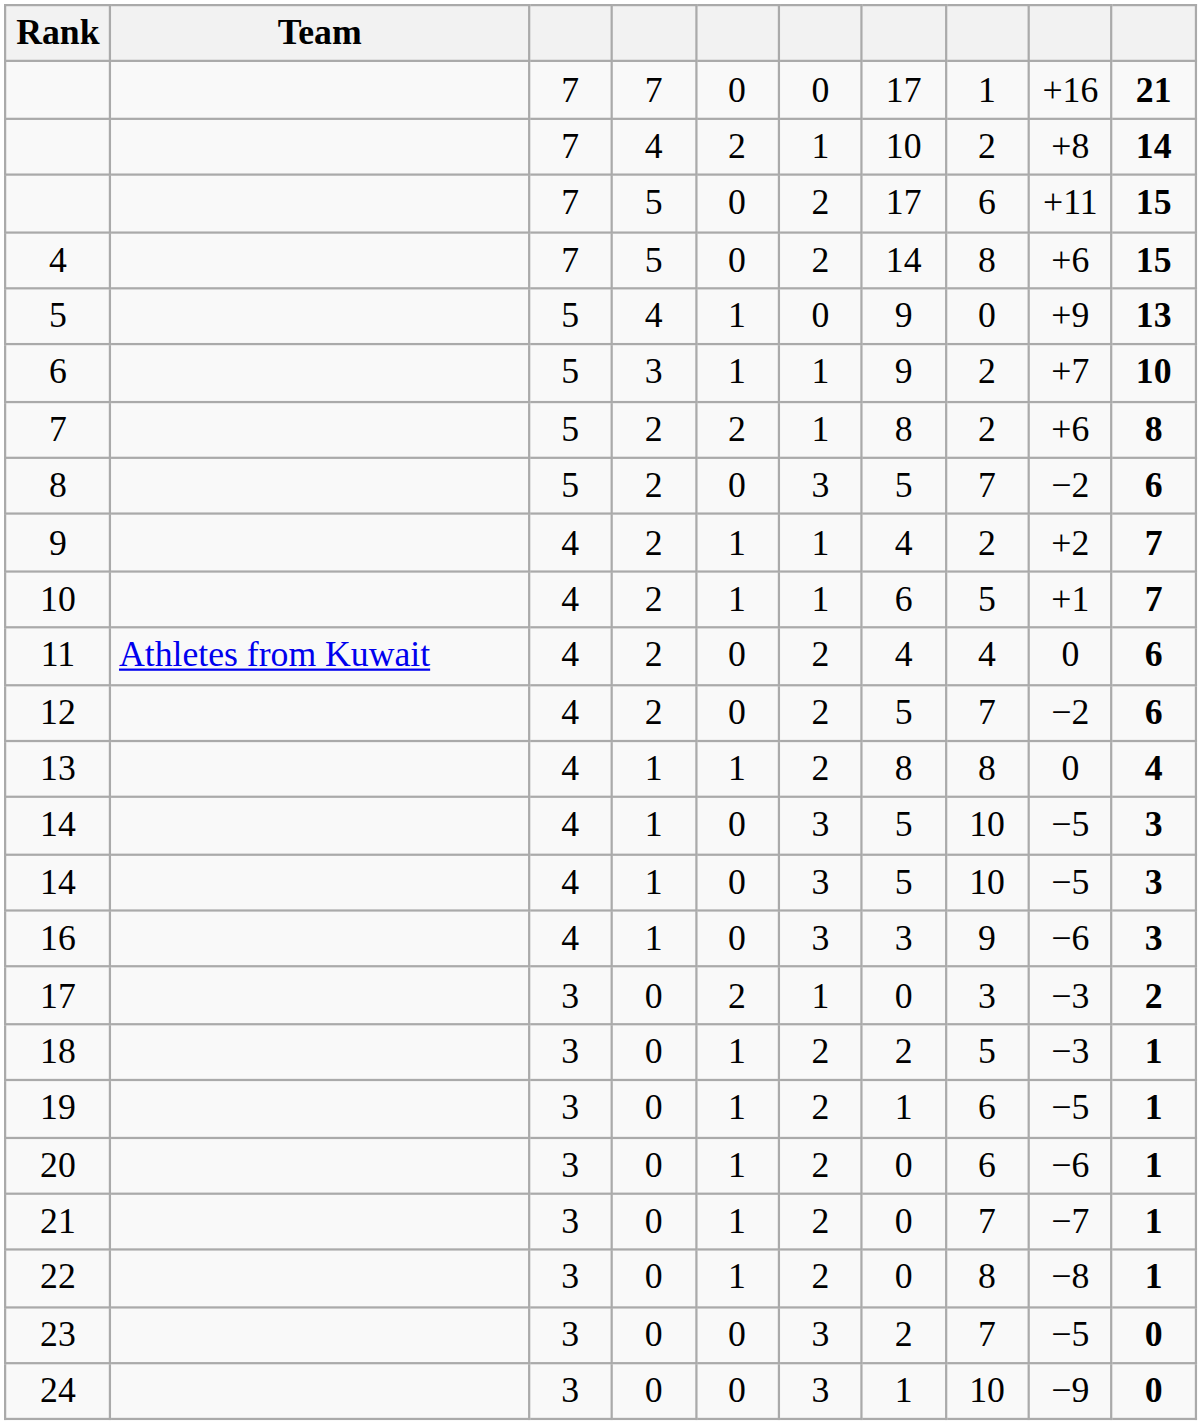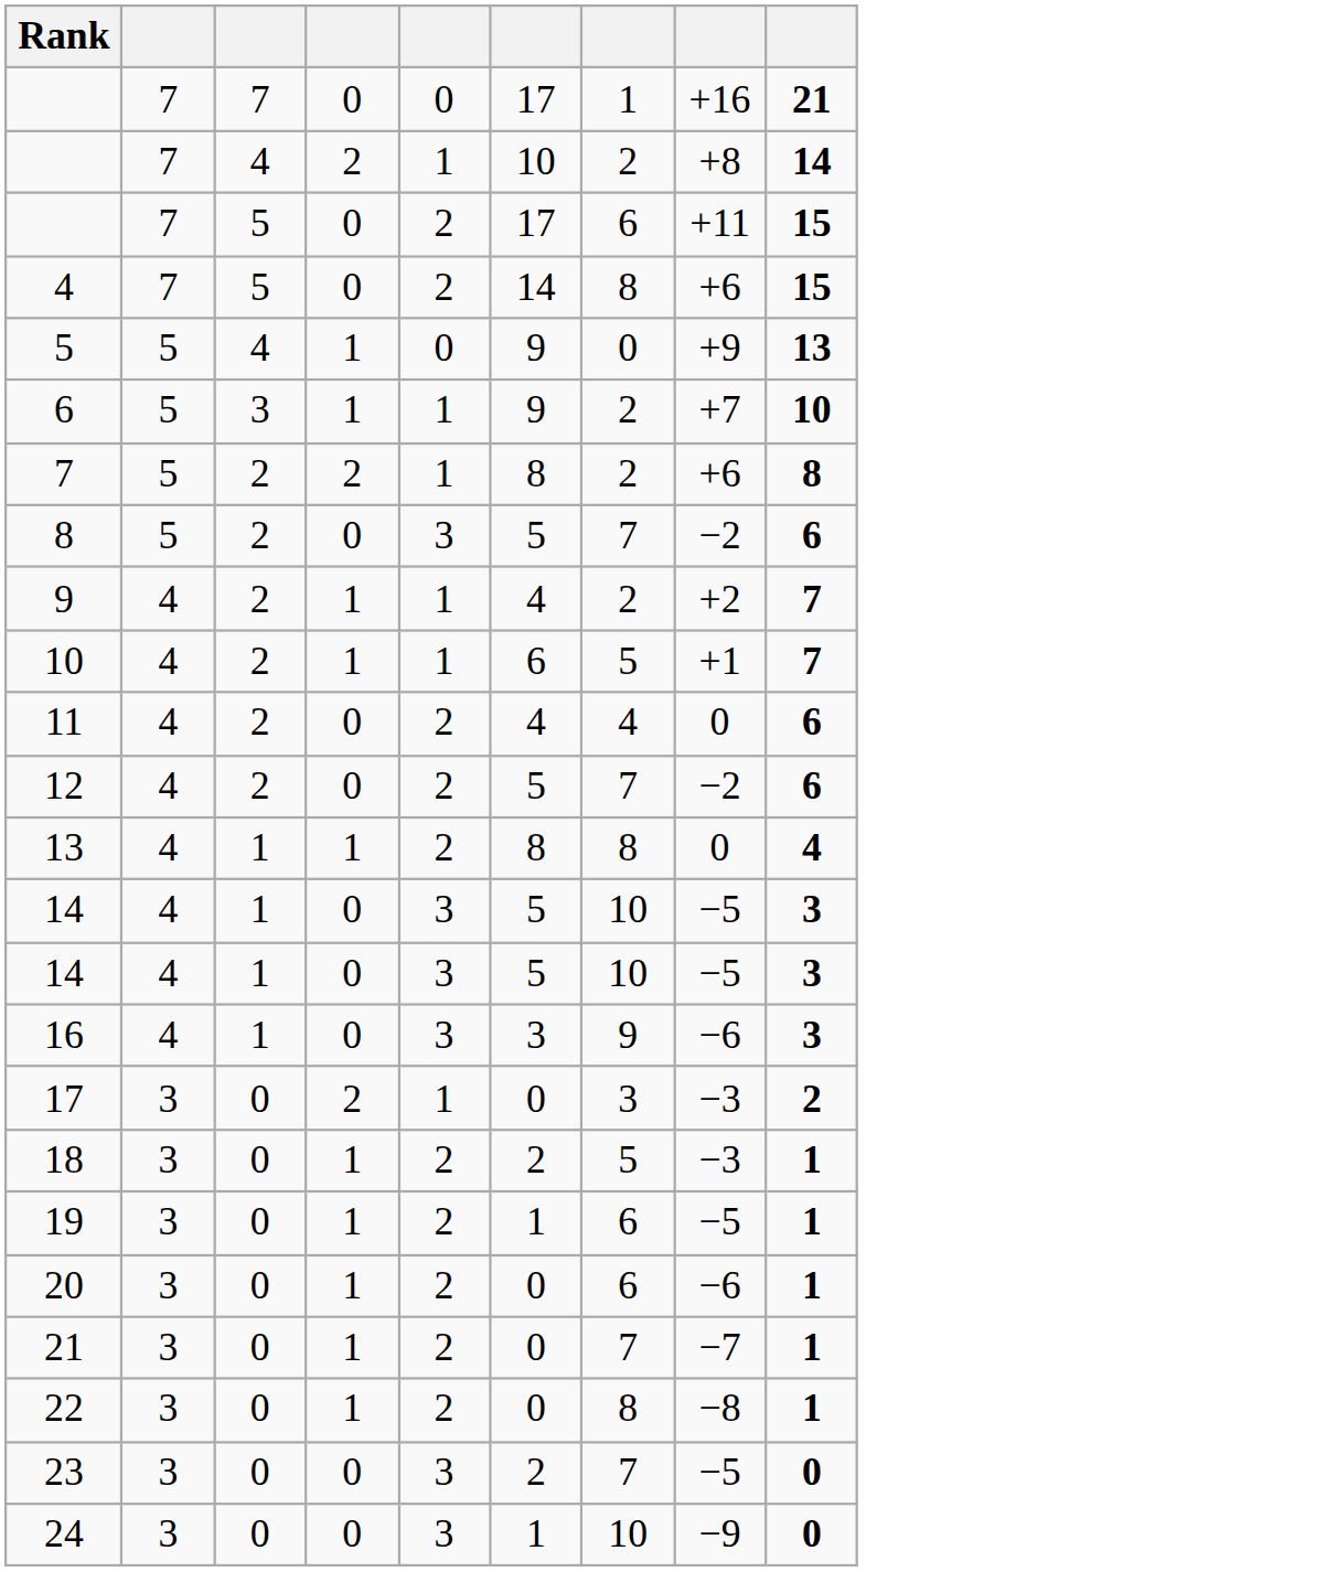- column: Team | Athletes from Kuwait
